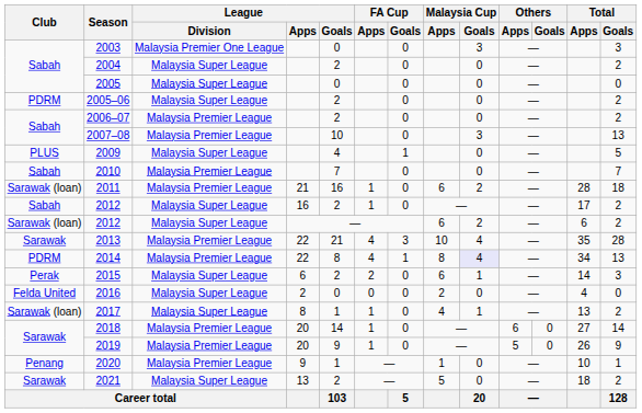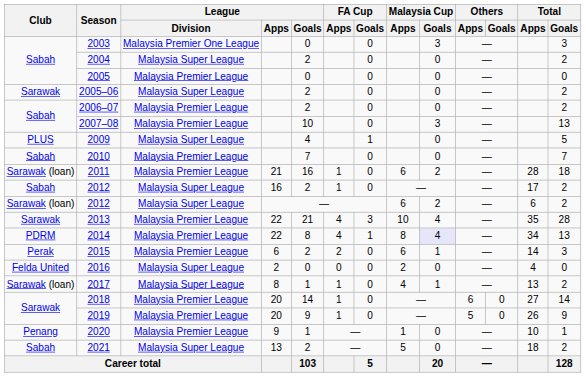2005 | League / Division: Malaysia Super League -> Malaysia Premier League
2005–06 | Club: PDRM -> Sarawak
2015 | League / Division: Malaysia Super League -> Malaysia Premier League
2021 | Club: Sarawak -> Sabah
